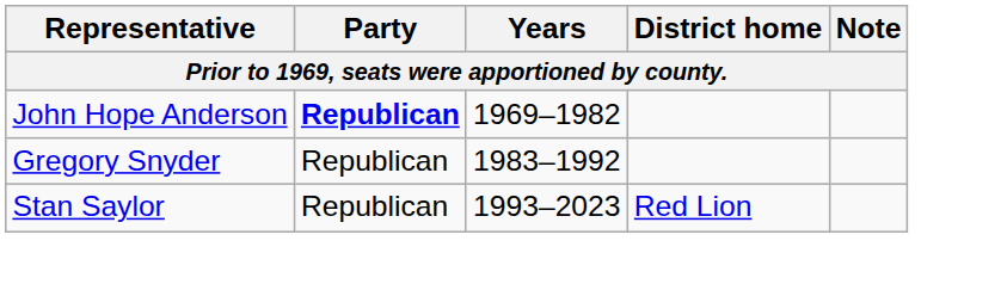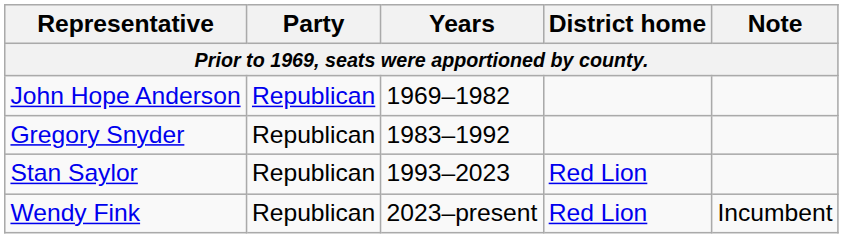John Hope Anderson | Party: bold -> normal
+ row: Wendy Fink | Republican | 2023–present | Red Lion | Incumbent
